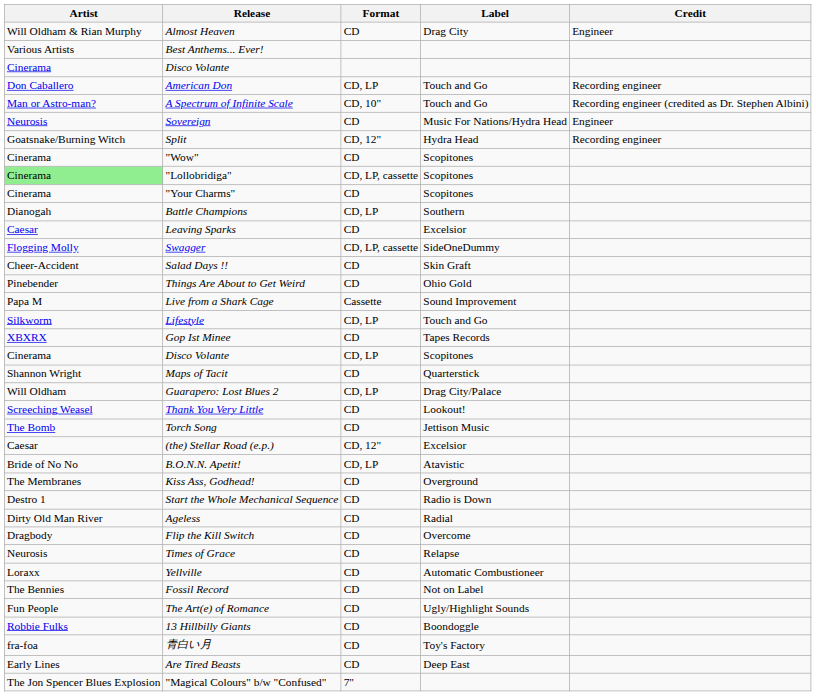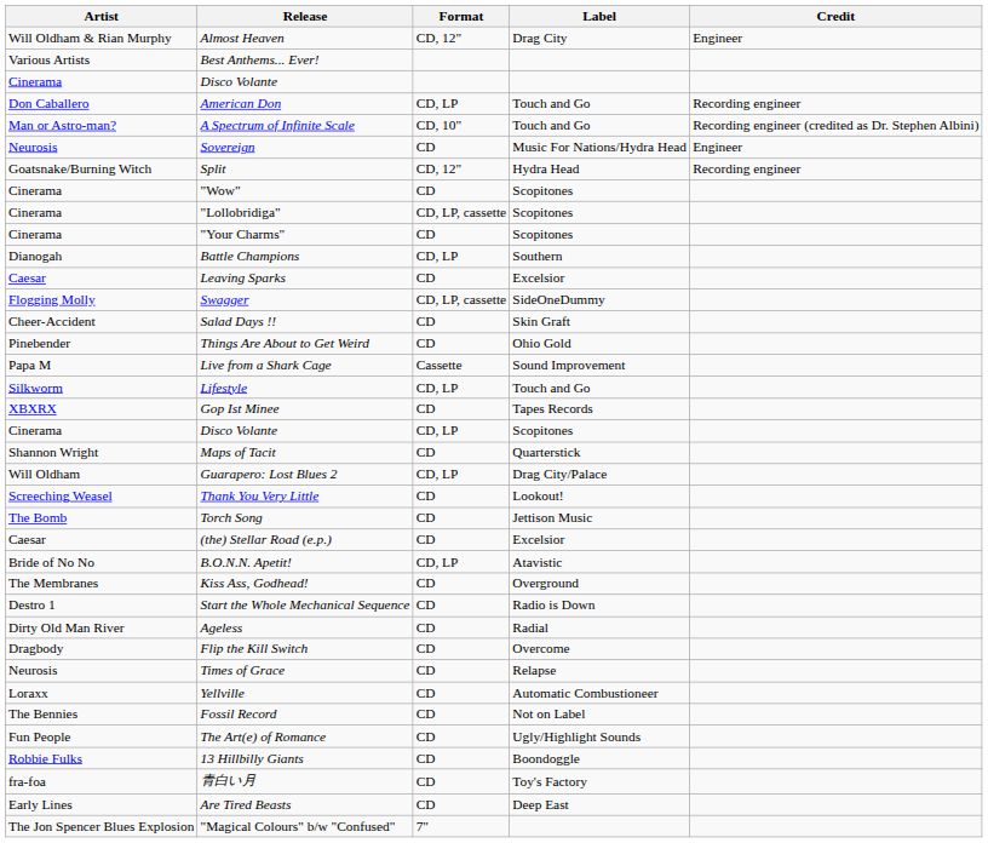Almost Heaven | Format: CD -> CD, 12"
"Lollobridiga" | Artist: lightgreen background -> no background
(the) Stellar Road (e.p.) | Format: CD, 12" -> CD
